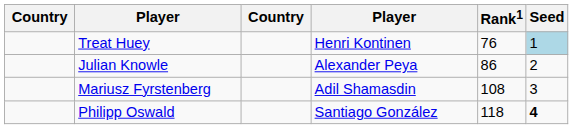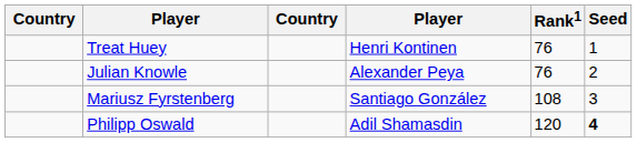Treat Huey | Seed: lightblue background -> no background
Julian Knowle | Rank1: 86 -> 76
Mariusz Fyrstenberg | column 4: Adil Shamasdin -> Santiago González
Philipp Oswald | column 4: Santiago González -> Adil Shamasdin
Philipp Oswald | Rank1: 118 -> 120
